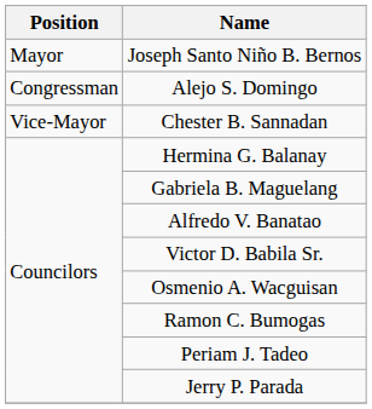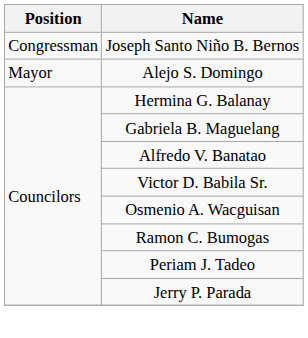Joseph Santo Niño B. Bernos | Position: Mayor -> Congressman
Alejo S. Domingo | Position: Congressman -> Mayor
- row: Vice-Mayor | Chester B. Sannadan
